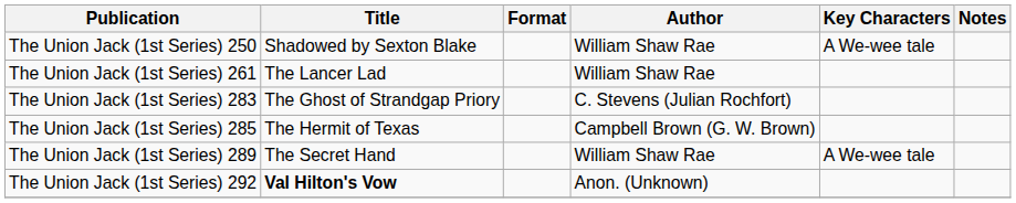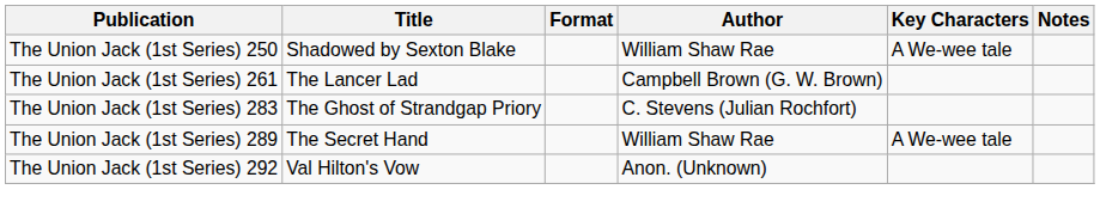The Union Jack (1st Series) 261 | Author: William Shaw Rae -> Campbell Brown (G. W. Brown)
- row: The Union Jack (1st Series) 285 | The Hermit of Texas | Campbell Brown (G. W. Brown)
The Union Jack (1st Series) 292 | Title: bold -> normal
